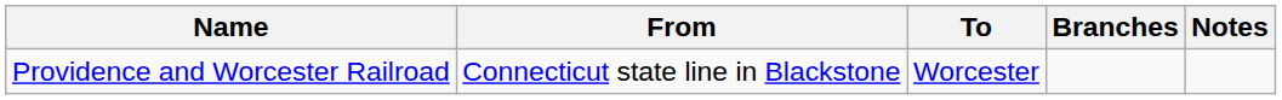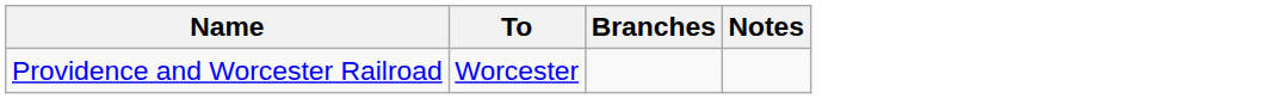- column: From | Connecticut state line in Blackstone
